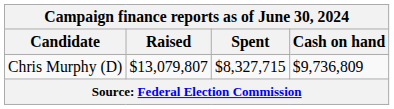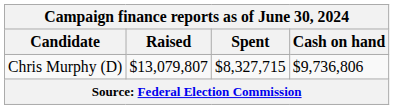Chris Murphy (D) | Cash on hand: $9,736,809 -> $9,736,806
